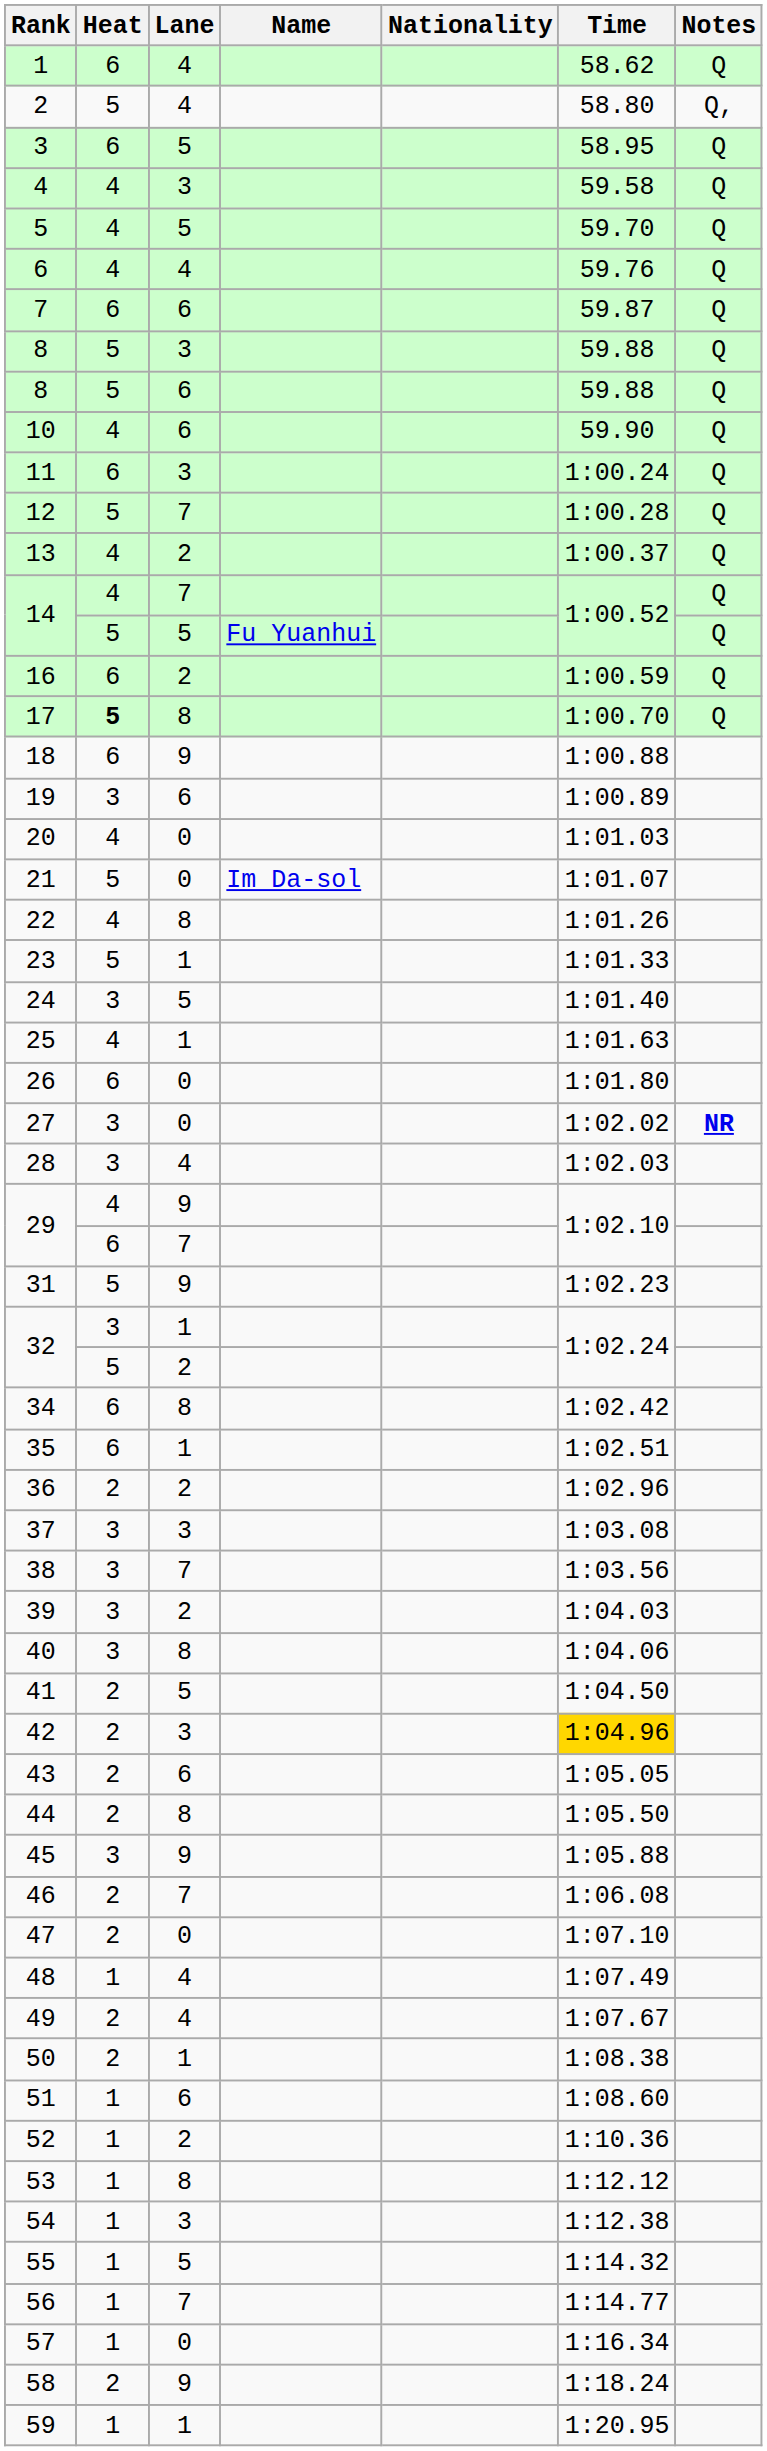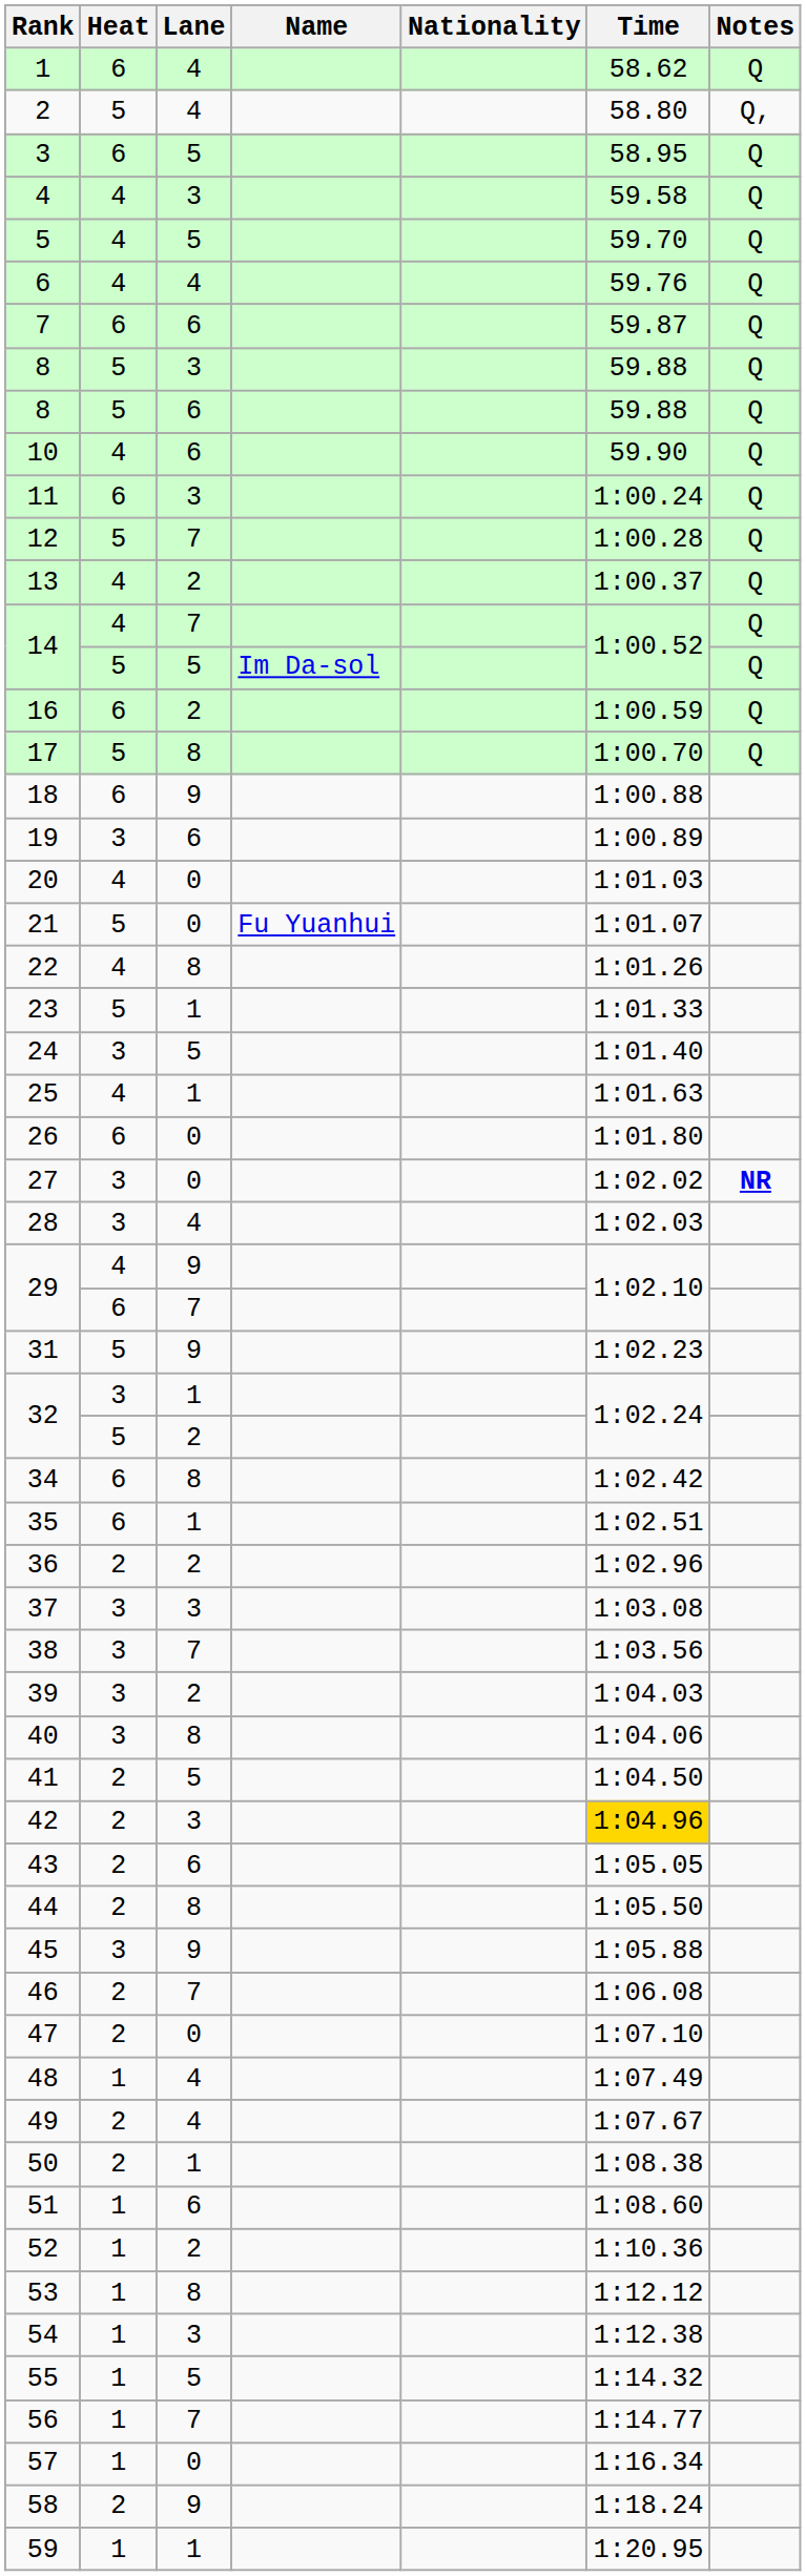14 / 5 | Name: Fu Yuanhui -> Im Da-sol
17 | Heat: bold -> normal
21 | Name: Im Da-sol -> Fu Yuanhui
